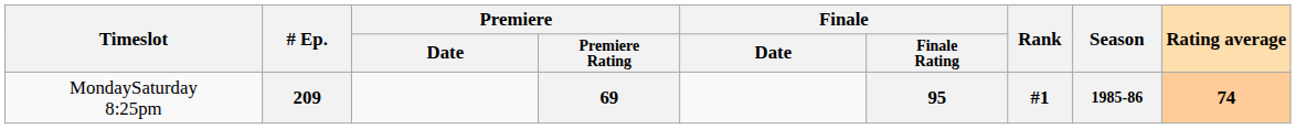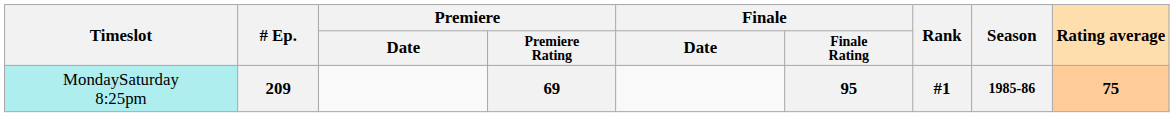209 | Timeslot: no background -> paleturquoise background
209 | Rating average: 74 -> 75
